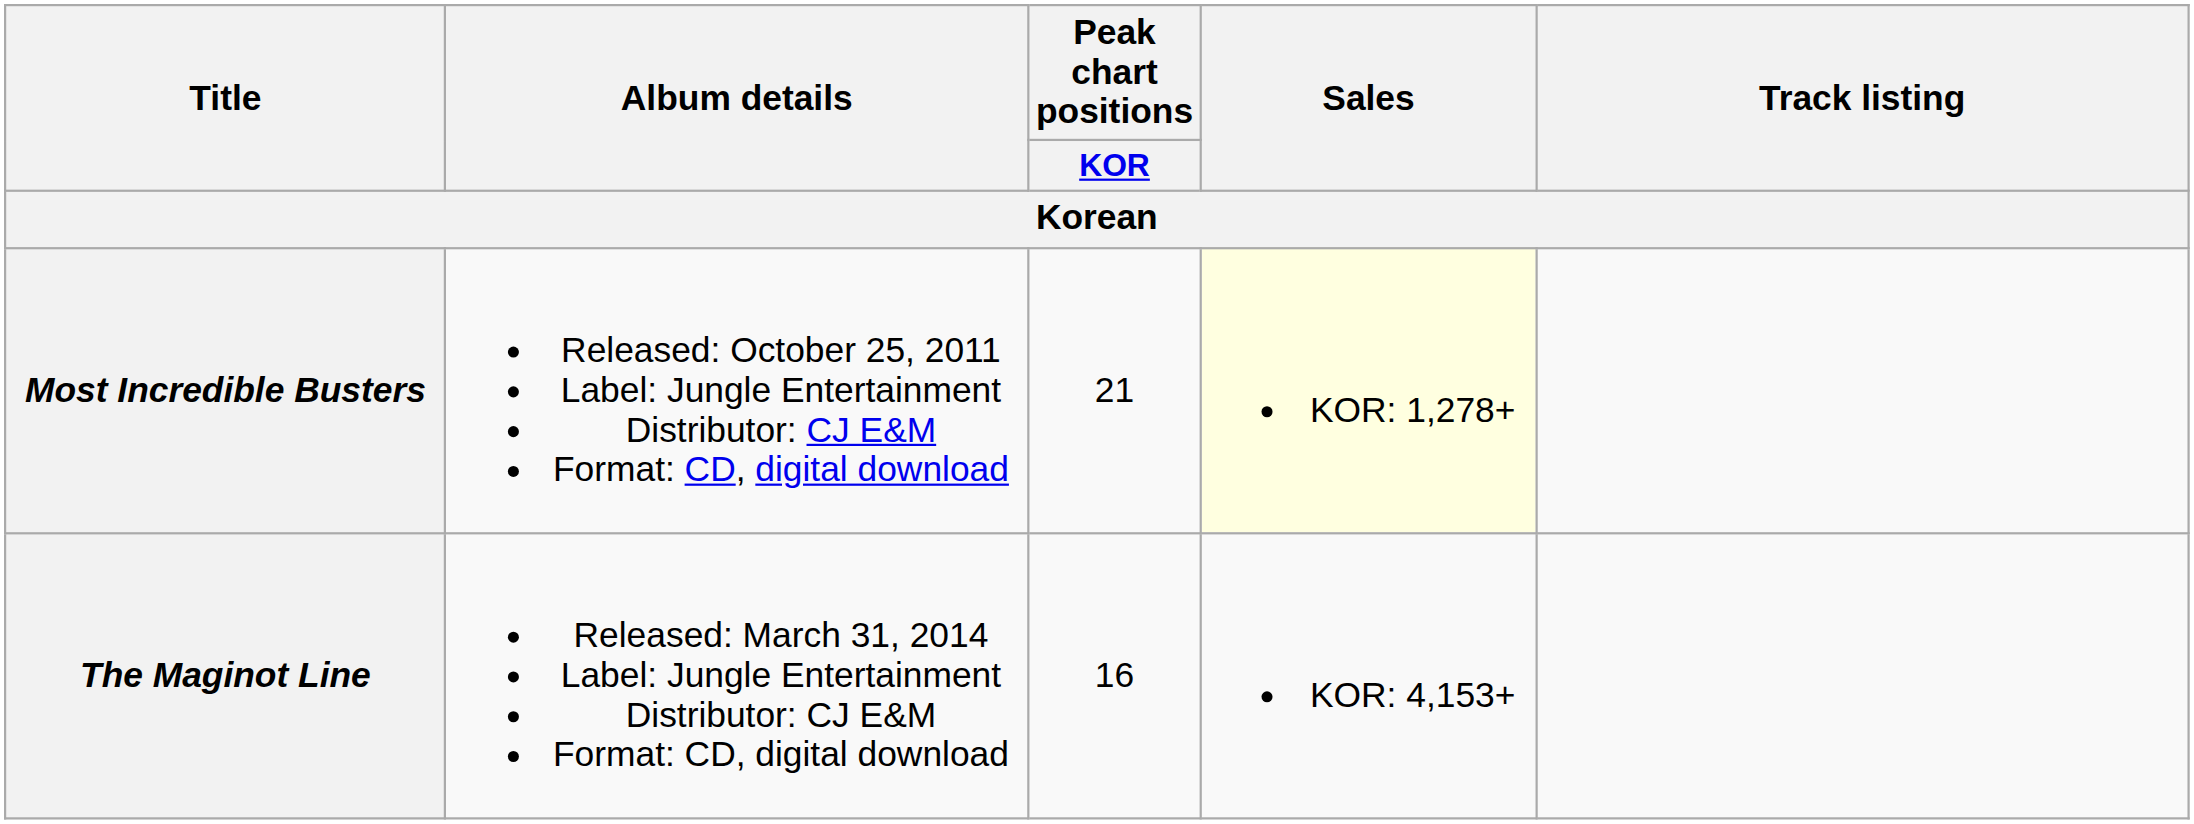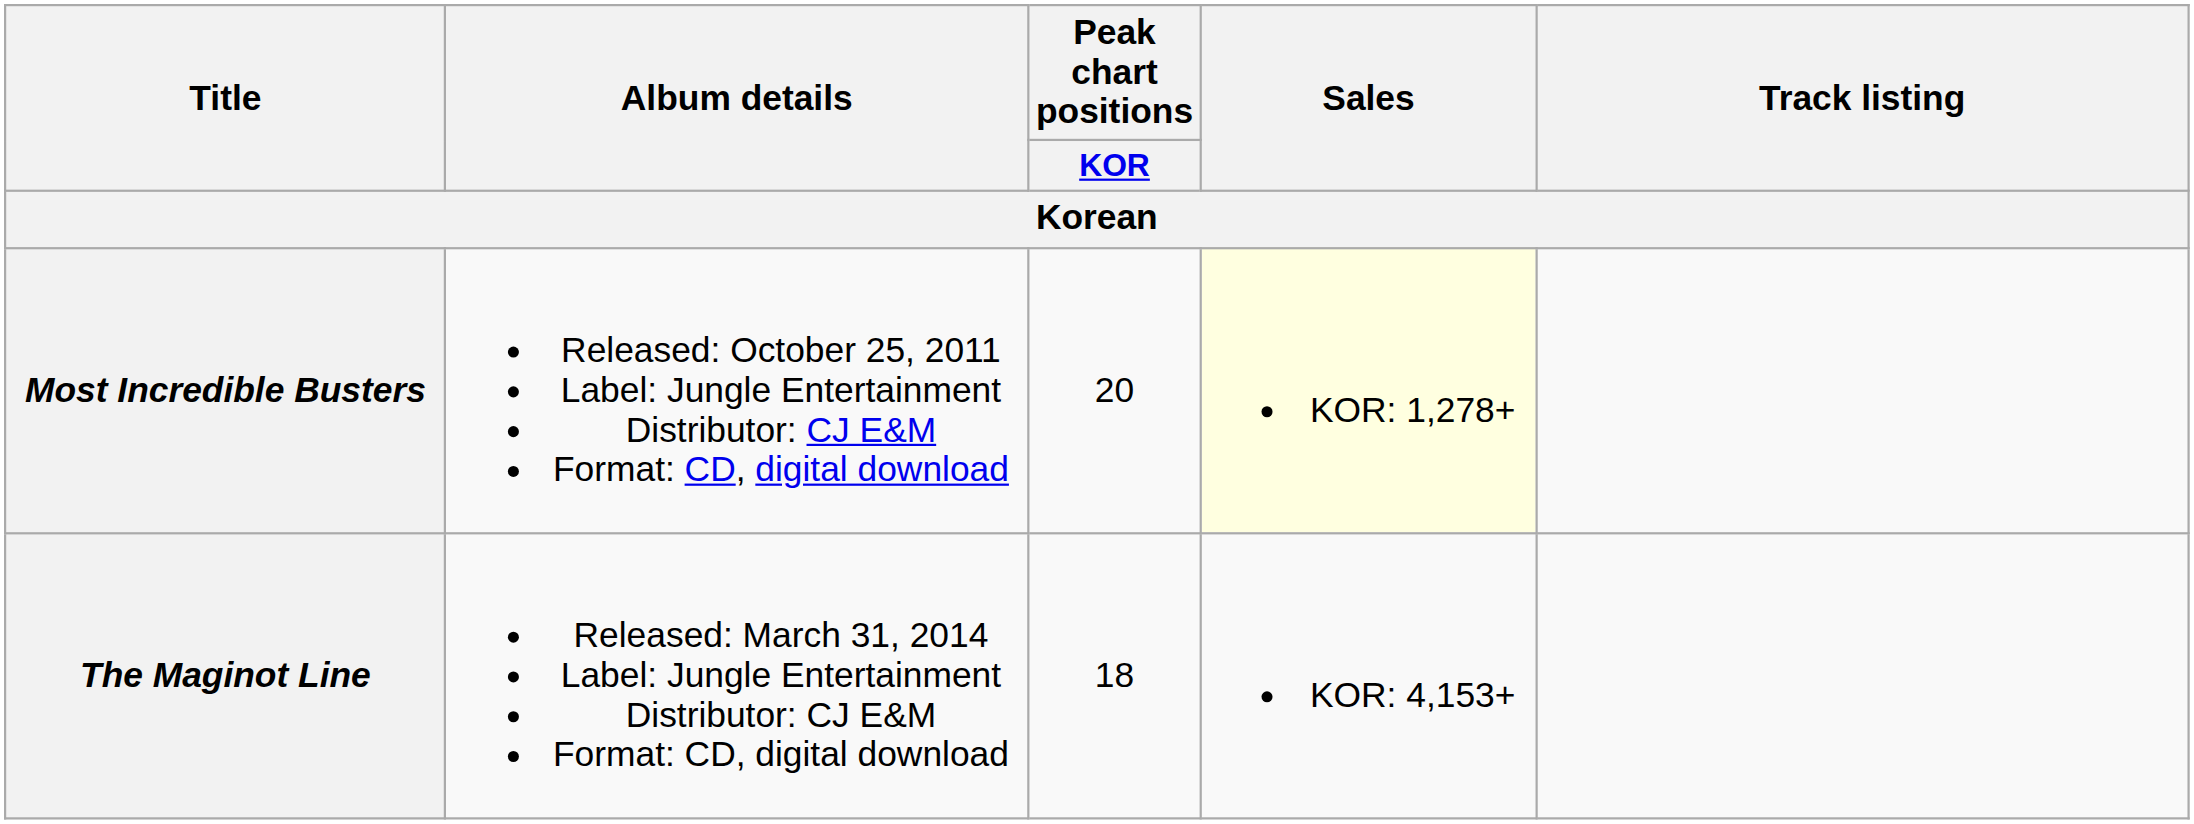Most Incredible Busters | Peak chart positions / KOR: 21 -> 20
The Maginot Line | Peak chart positions / KOR: 16 -> 18
